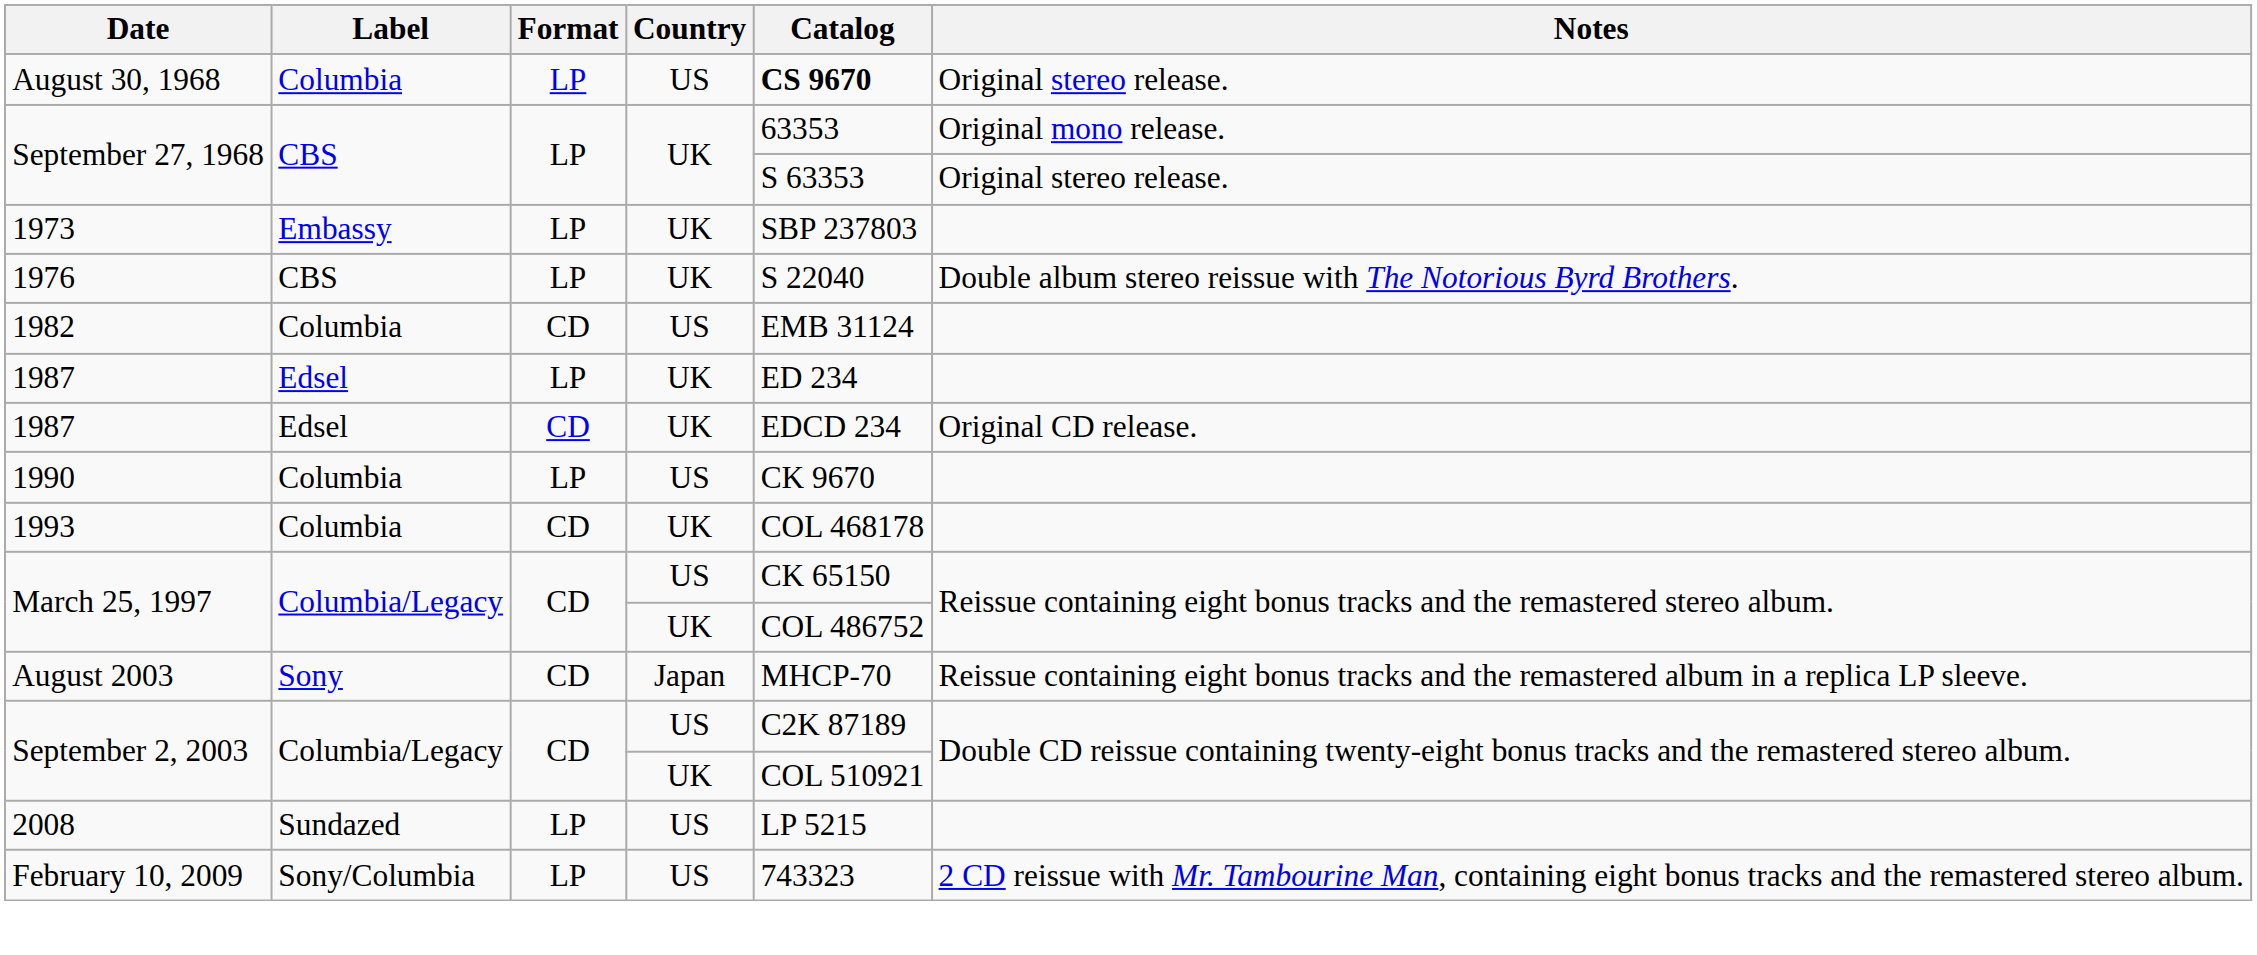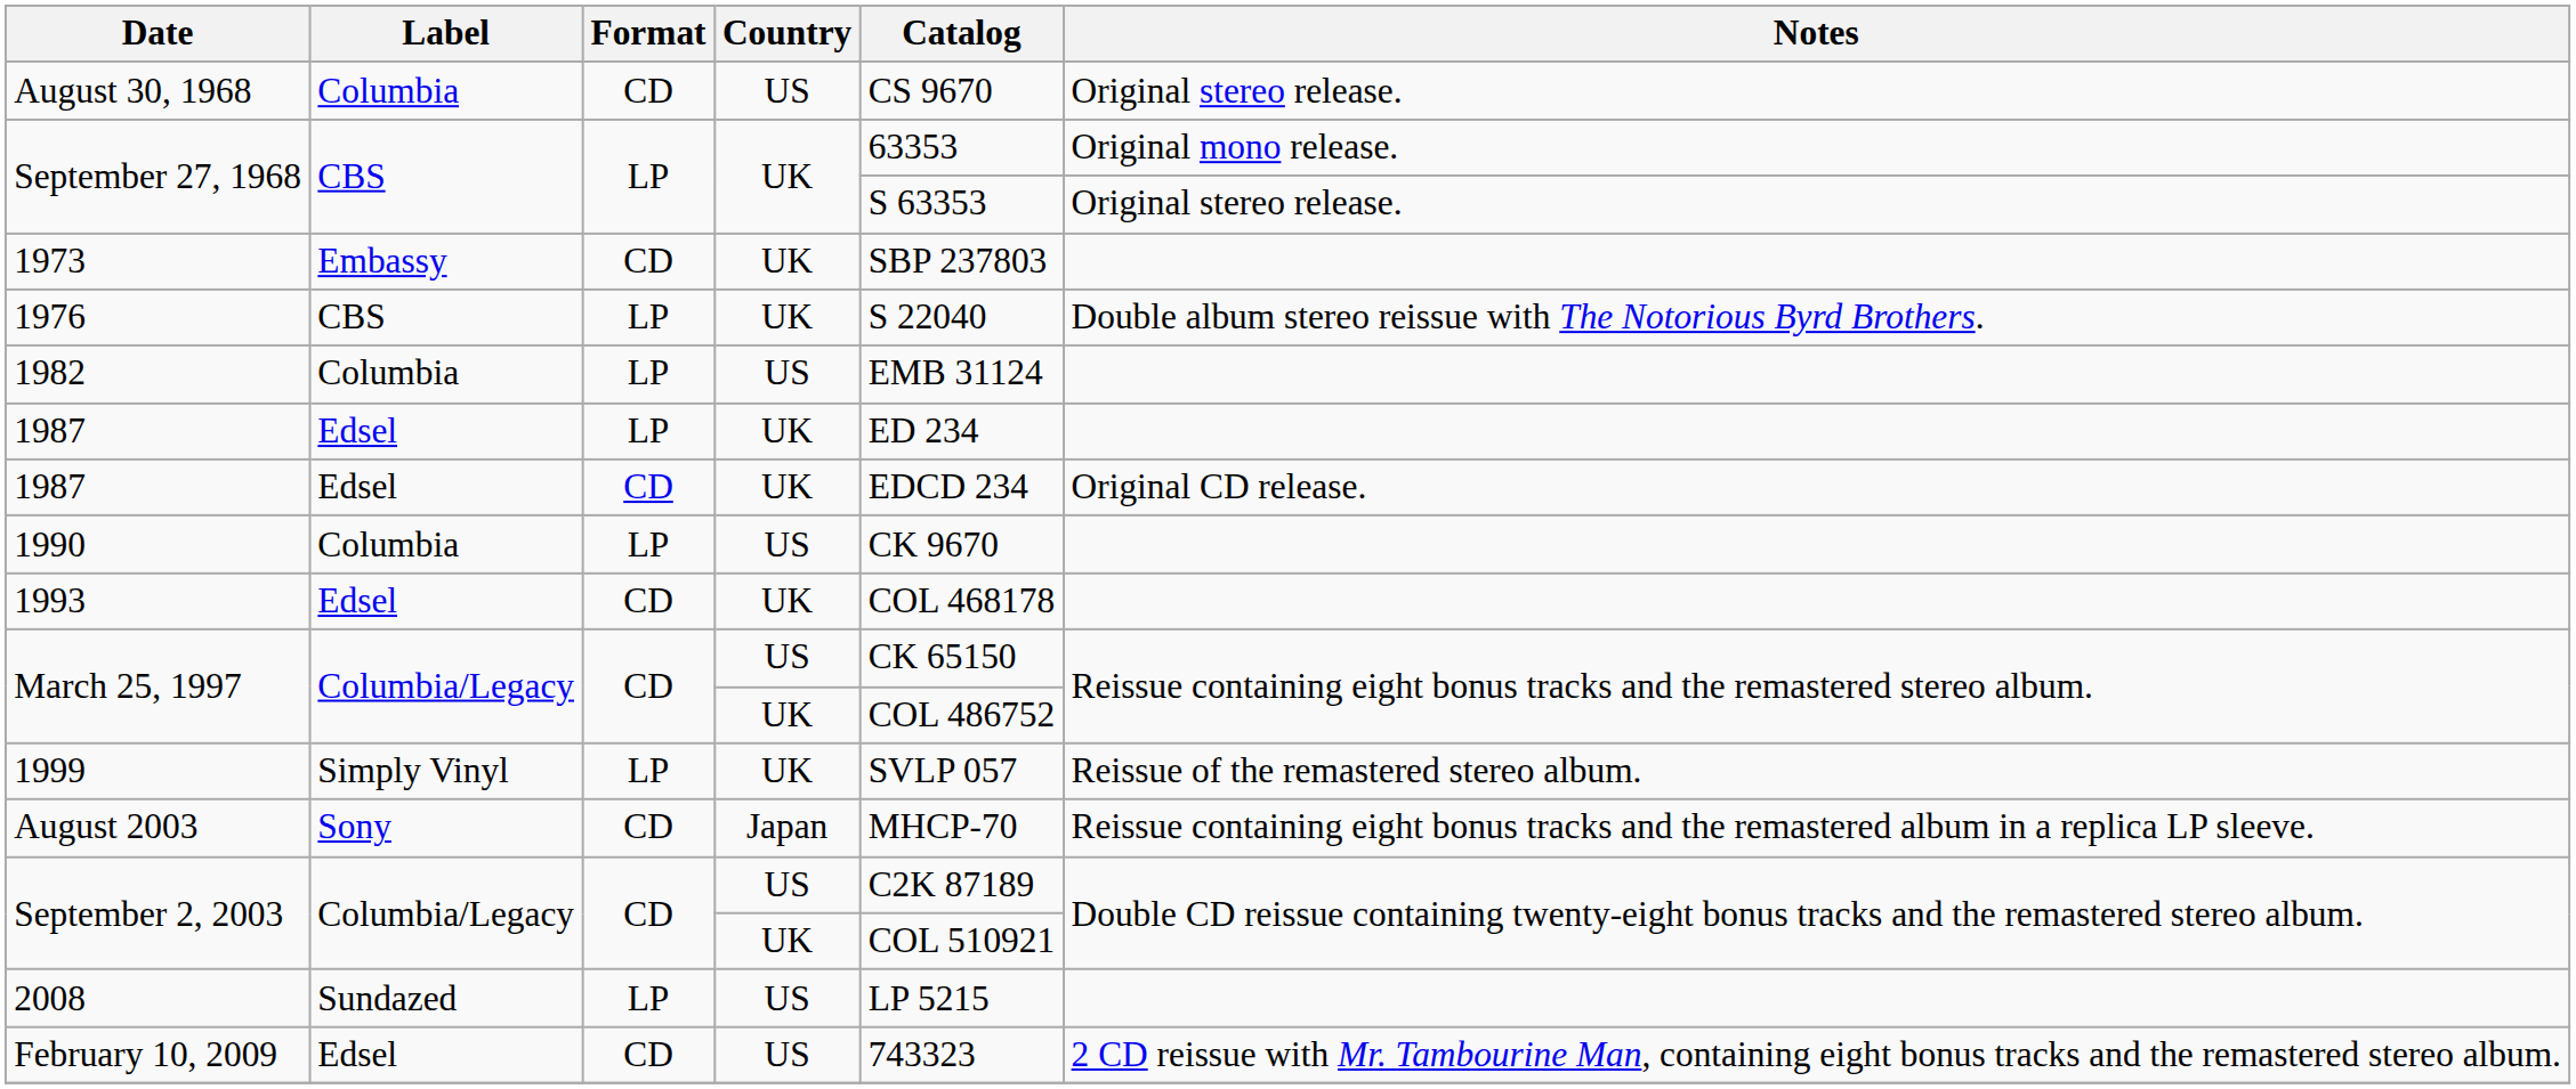August 30, 1968 | Format: LP -> CD
August 30, 1968 | Catalog: bold -> normal
1973 | Format: LP -> CD
1982 | Format: CD -> LP
1993 | Label: Columbia -> Edsel
+ row: 1999 | Simply Vinyl | LP | UK | SVLP 057 | Reissue of the remastered stereo album.
February 10, 2009 | Label: Sony/Columbia -> Edsel
February 10, 2009 | Format: LP -> CD
